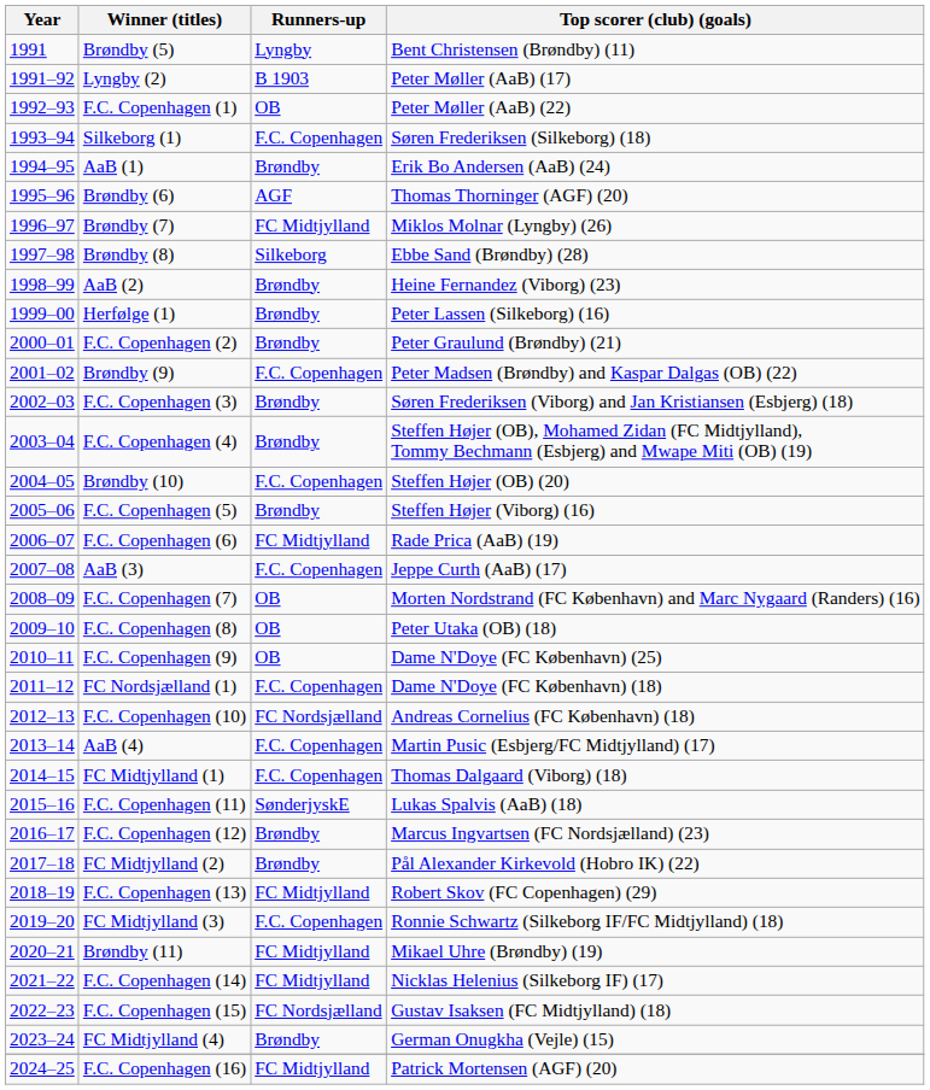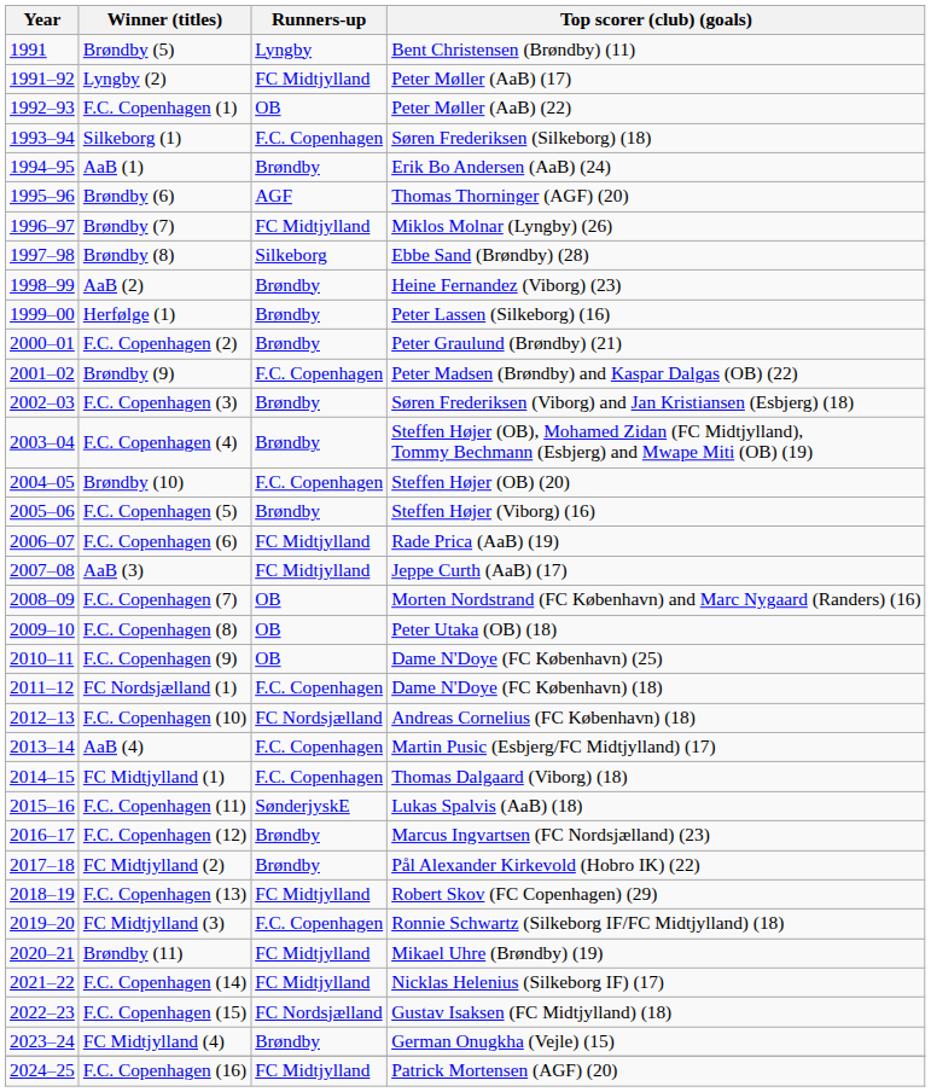Lyngby (2) | Runners-up: B 1903 -> FC Midtjylland
AaB (3) | Runners-up: F.C. Copenhagen -> FC Midtjylland
